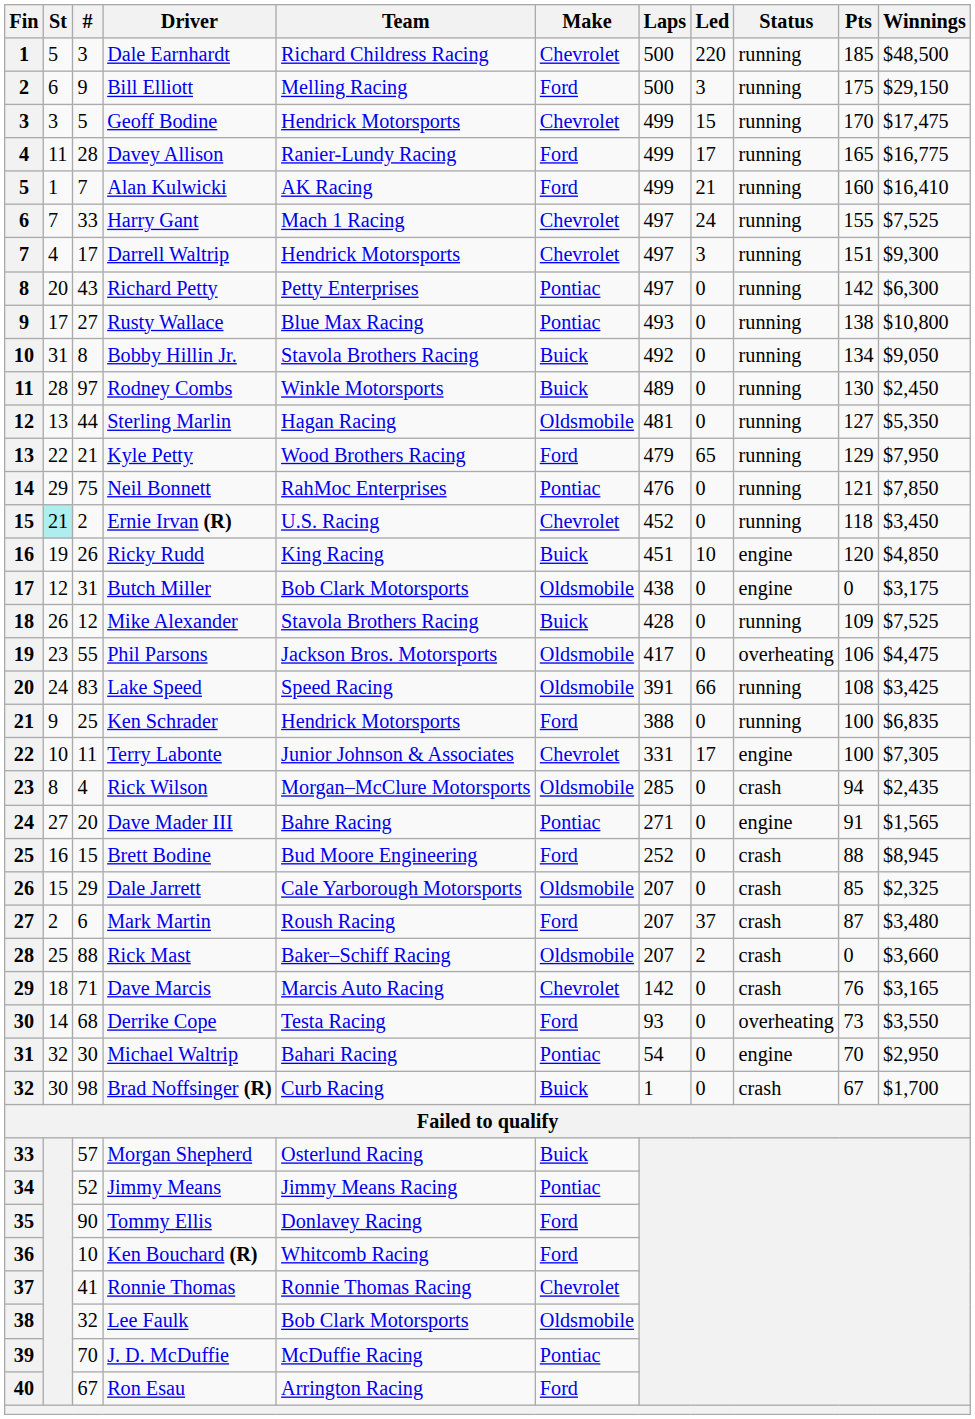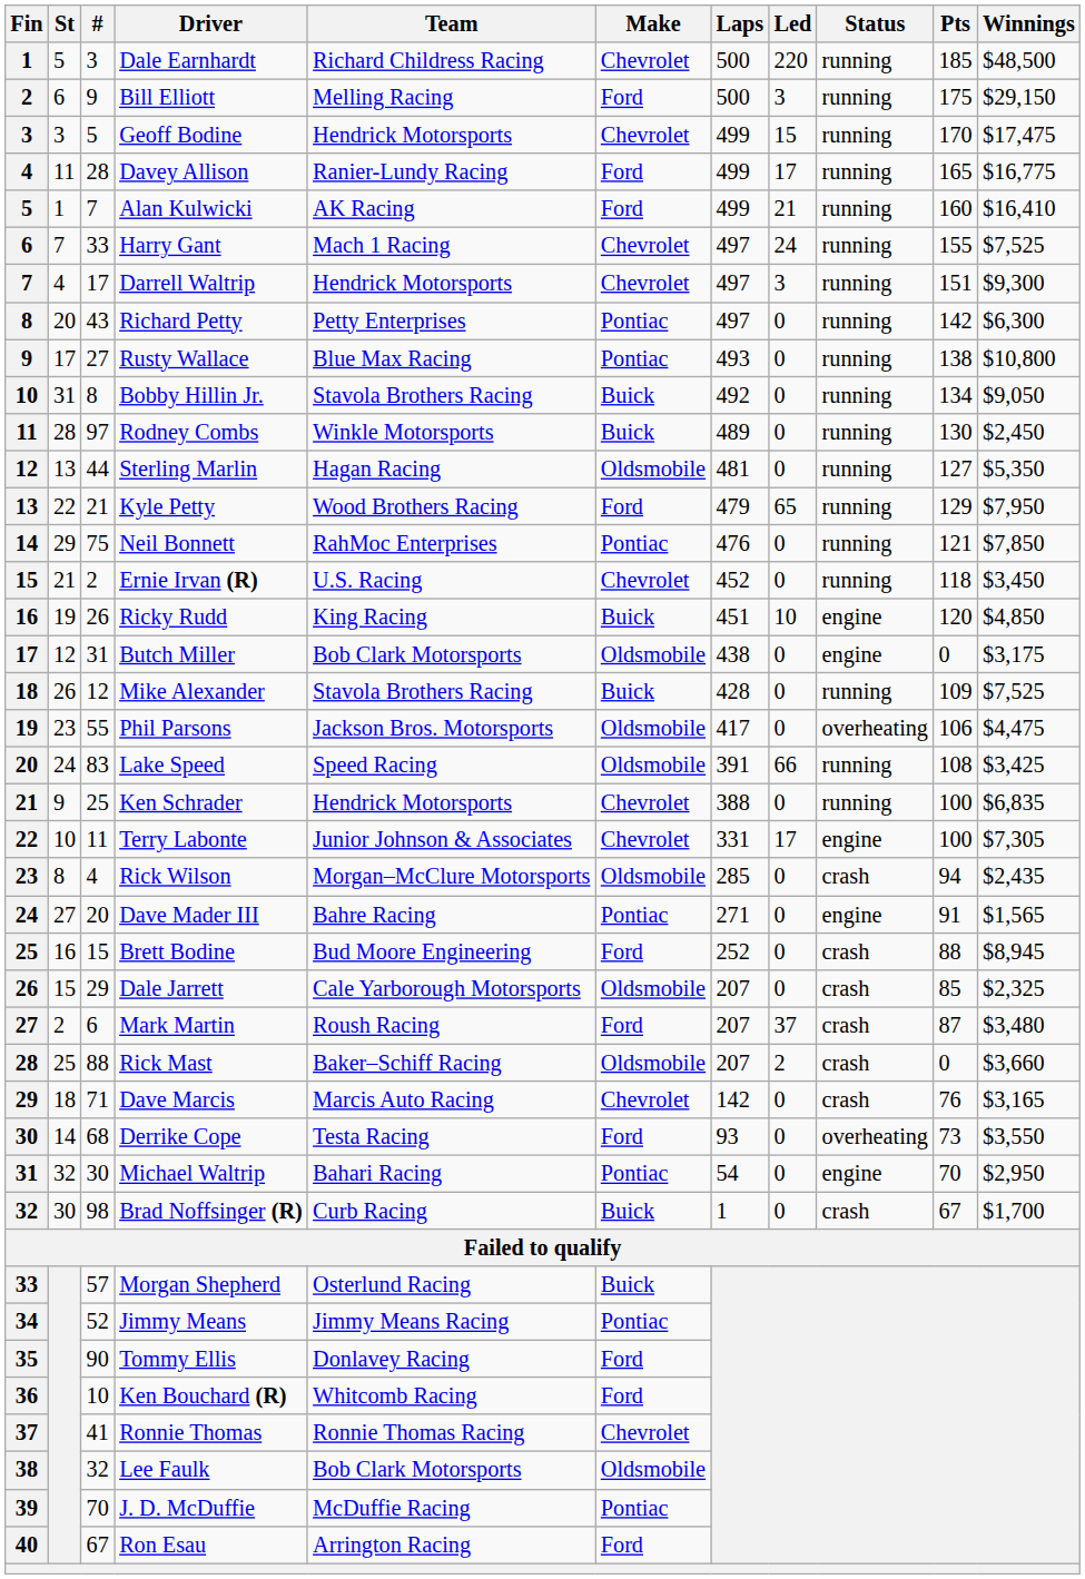Ernie Irvan (R) | St: paleturquoise background -> no background
Ken Schrader | Make: Ford -> Chevrolet
